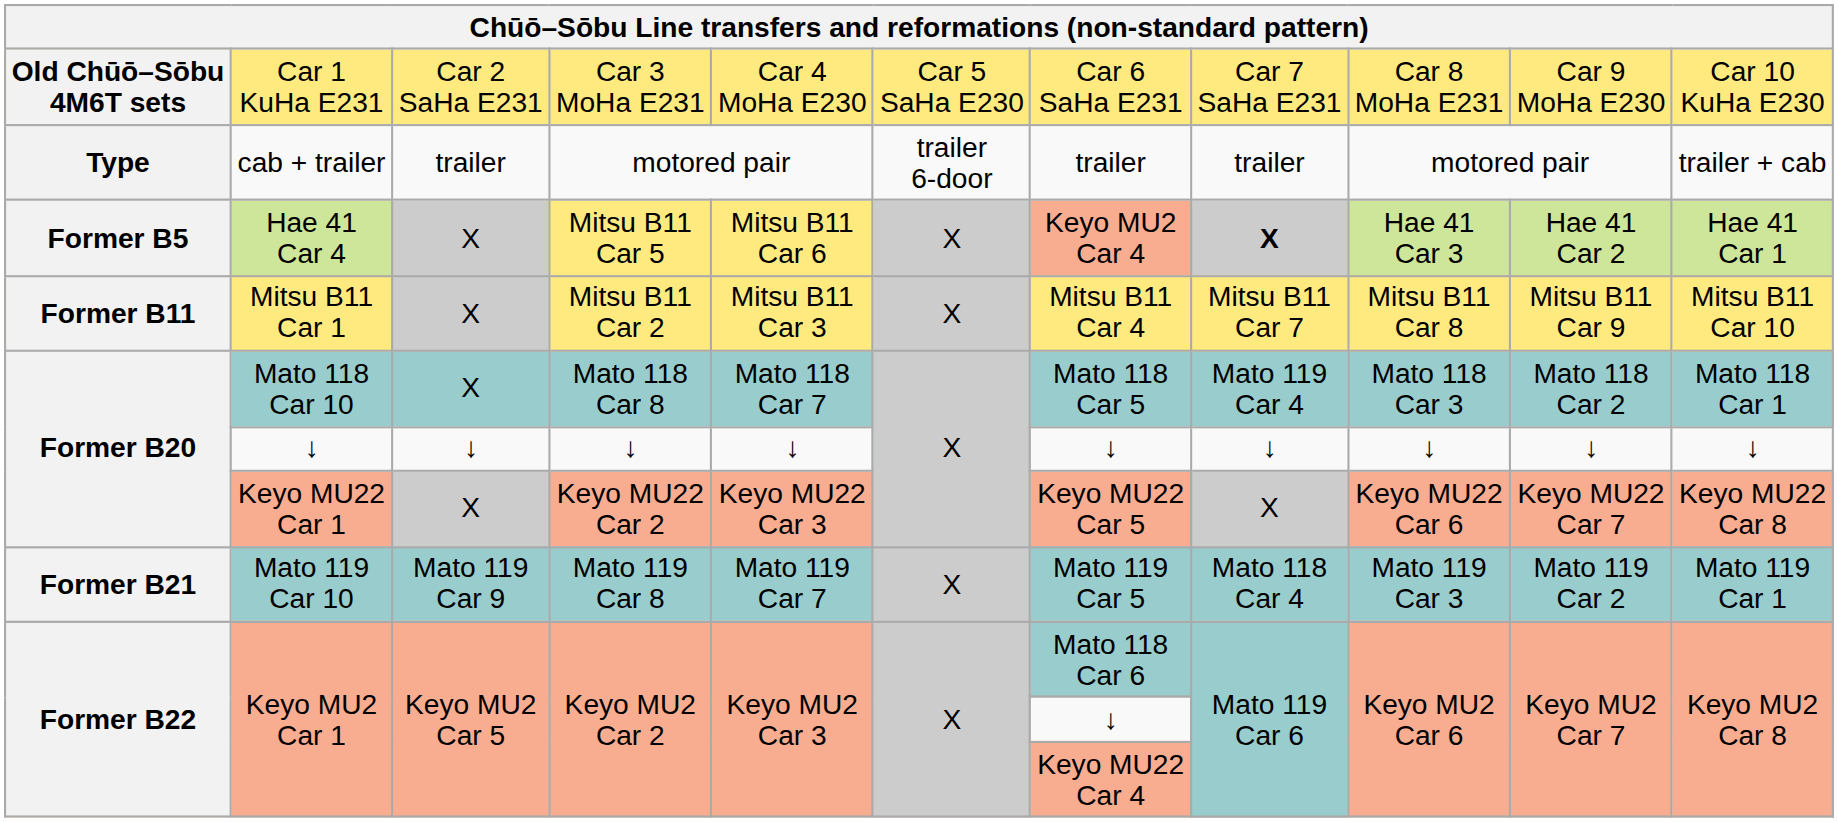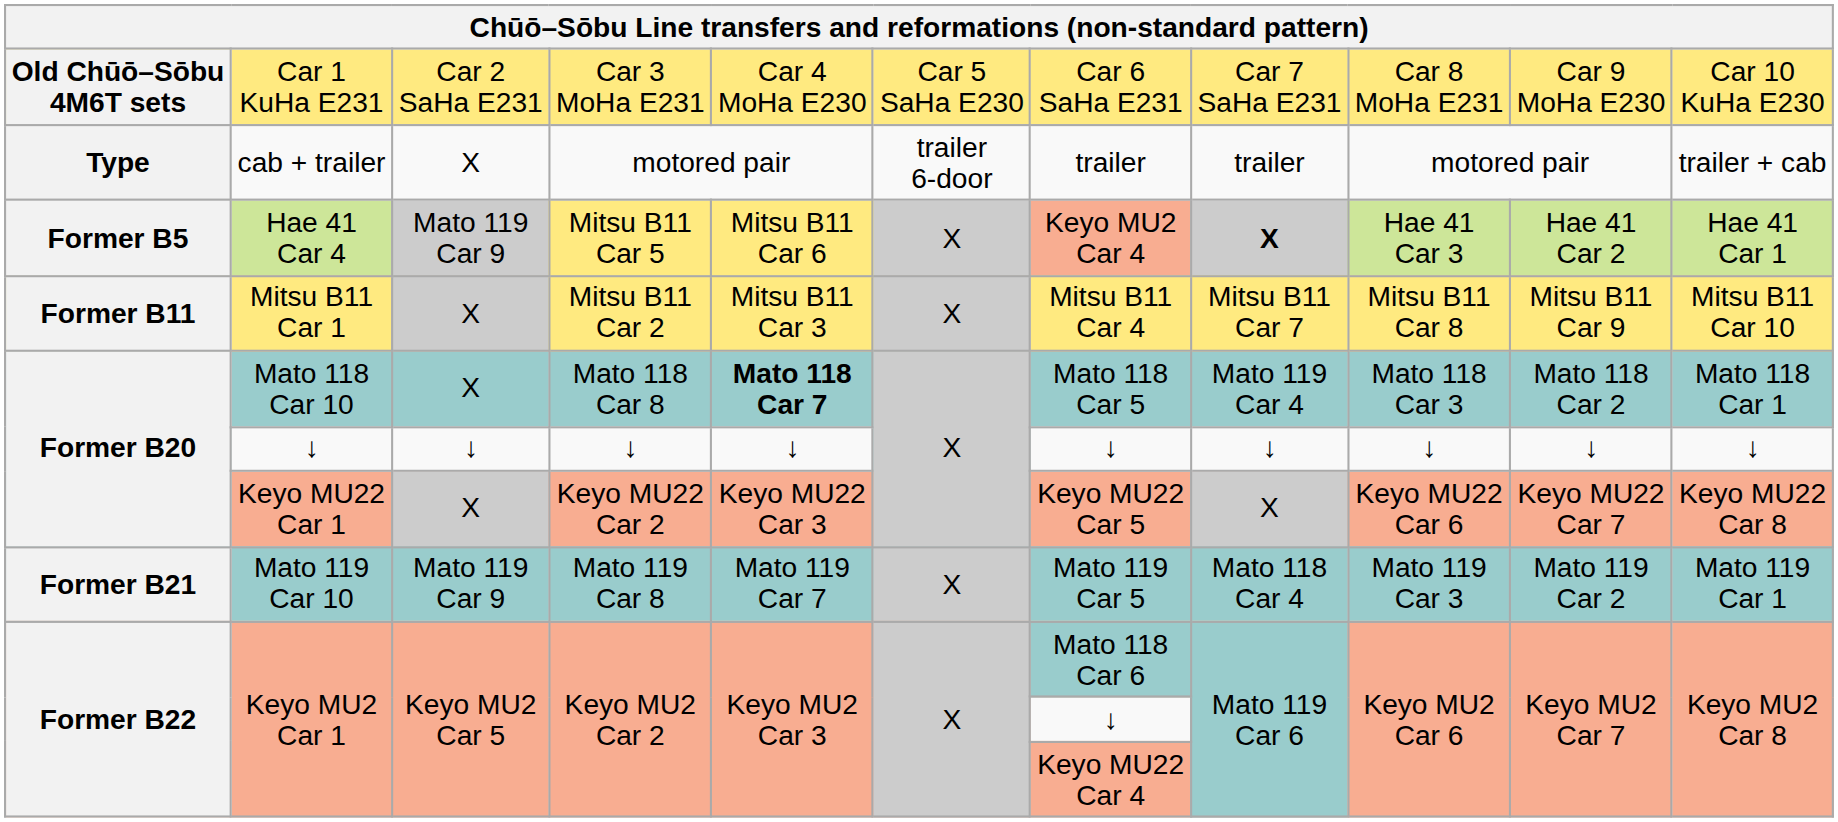cab + trailer | column 3: trailer -> X
Hae 41 Car 4 | column 3: X -> Mato 119 Car 9
Mato 118 Car 10 | column 5: normal -> bold
